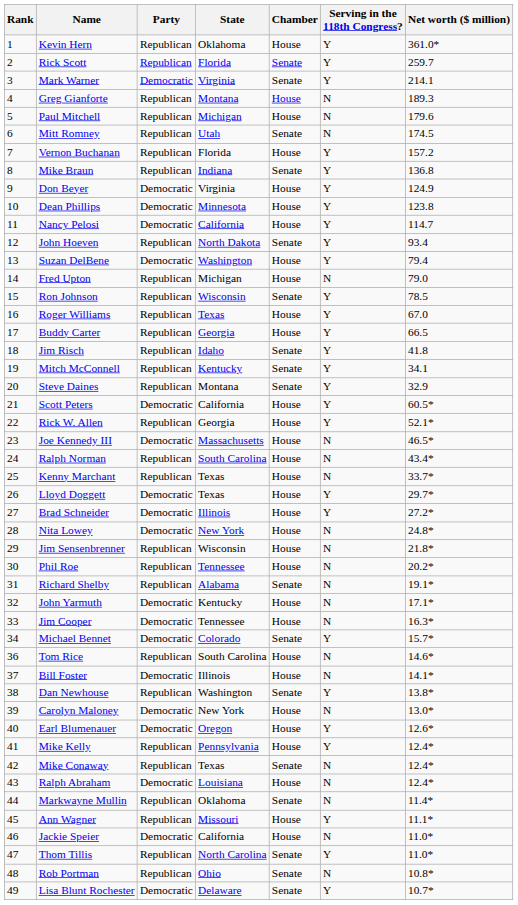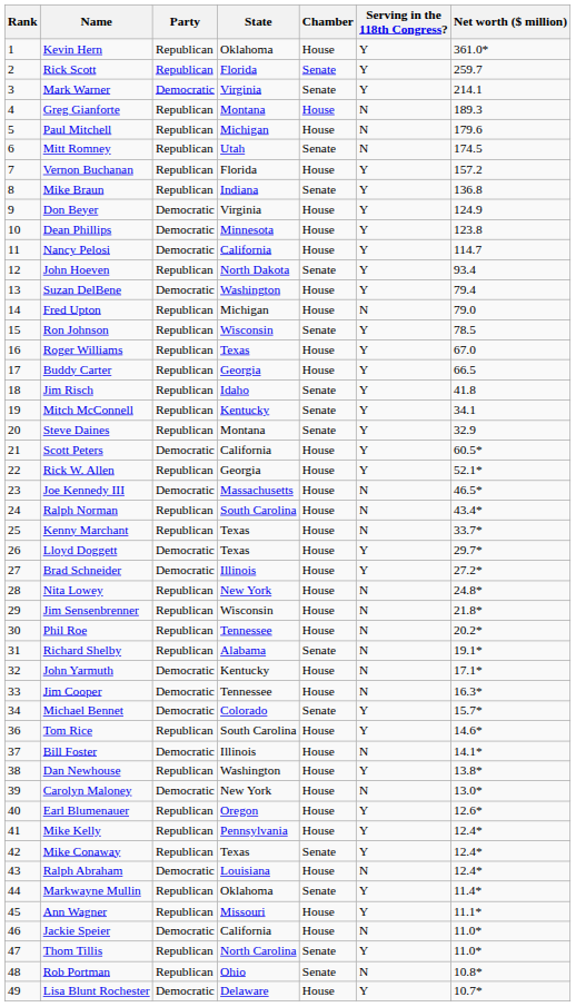Nita Lowey | Party: Democratic -> Republican
Tom Rice | Serving in the 118th Congress?: N -> Y
Dan Newhouse | Chamber: Senate -> House
Earl Blumenauer | Party: Democratic -> Republican
Mike Conaway | Serving in the 118th Congress?: N -> Y
Markwayne Mullin | Serving in the 118th Congress?: N -> Y
Lisa Blunt Rochester | Chamber: Senate -> House
